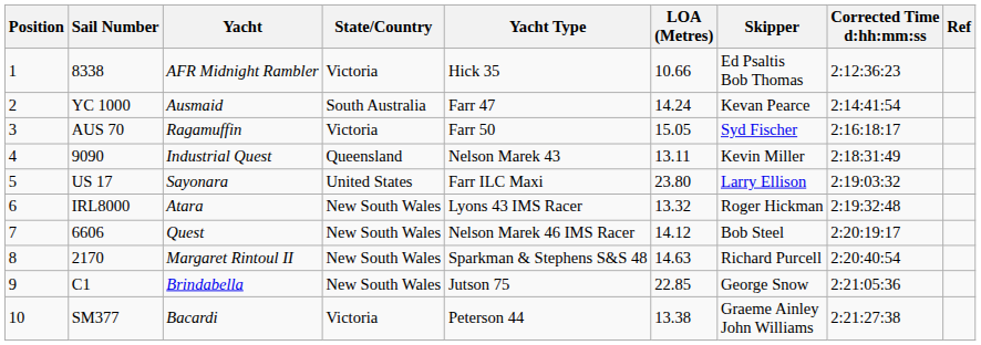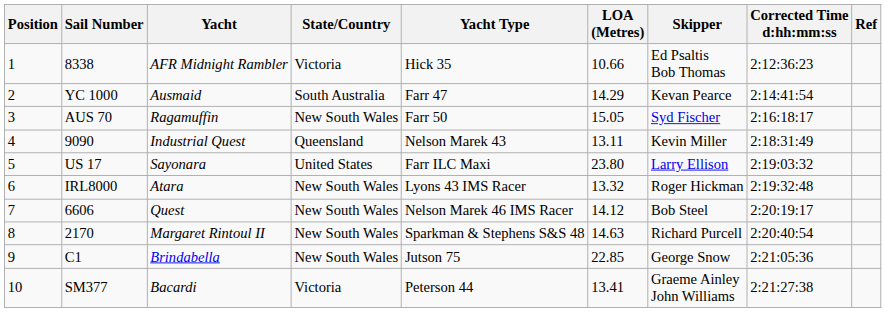YC 1000 | LOA (Metres): 14.24 -> 14.29
AUS 70 | State/Country: Victoria -> New South Wales
SM377 | LOA (Metres): 13.38 -> 13.41
